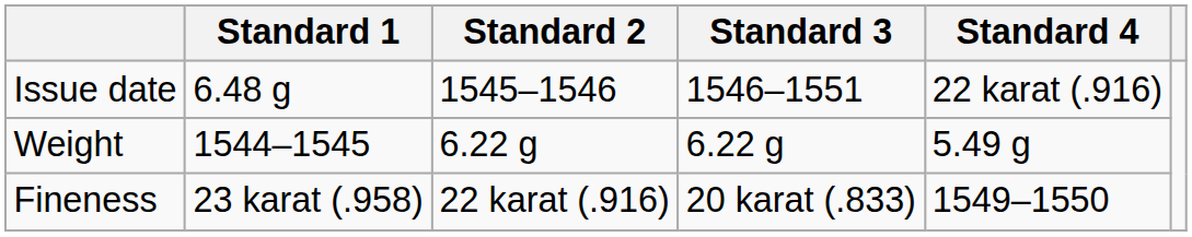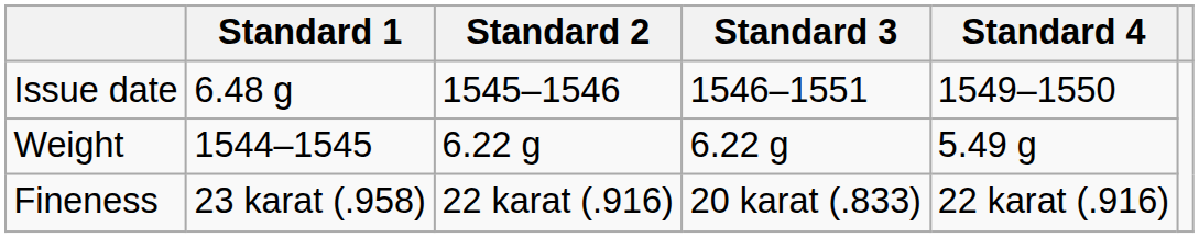Issue date | Standard 4: 22 karat (.916) -> 1549–1550
Fineness | Standard 4: 1549–1550 -> 22 karat (.916)
